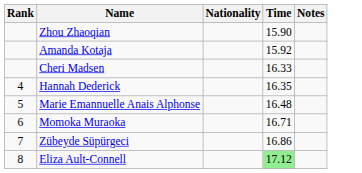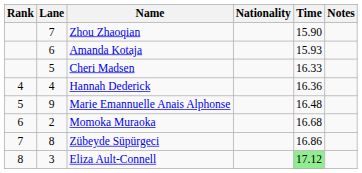+ column: Lane | 7 | 6 | 5 | 4 | 9 | 2 | 8 | 3
Amanda Kotaja | Time: 15.92 -> 15.93
Hannah Dederick | Time: 16.35 -> 16.36
Momoka Muraoka | Time: 16.71 -> 16.68
